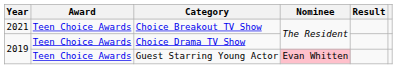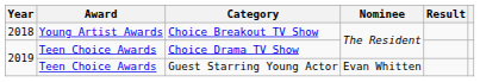Choice Breakout TV Show | Year: 2021 -> 2018
Choice Breakout TV Show | Award: Teen Choice Awards -> Young Artist Awards
Guest Starring Young Actor | Nominee: pink background -> no background
